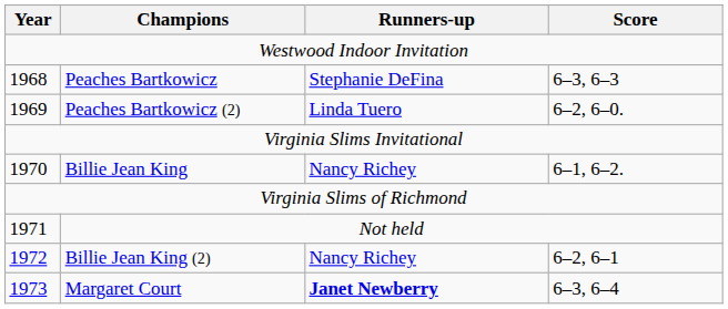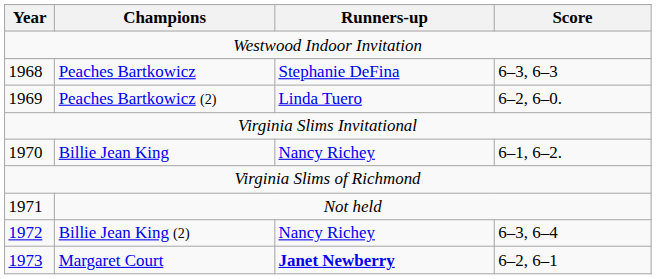Billie Jean King (2) | Score: 6–2, 6–1 -> 6–3, 6–4
Margaret Court | Score: 6–3, 6–4 -> 6–2, 6–1
